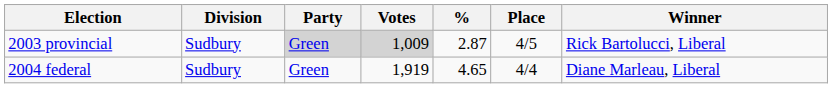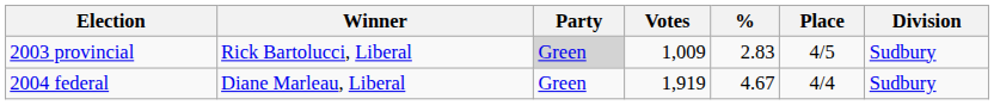columns swapped: Division <-> Winner
2003 provincial | Votes: lightgrey background -> no background
2003 provincial | %: 2.87 -> 2.83
2004 federal | %: 4.65 -> 4.67
